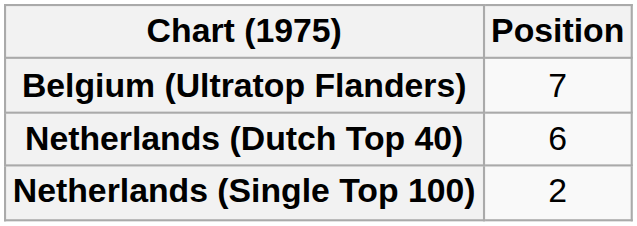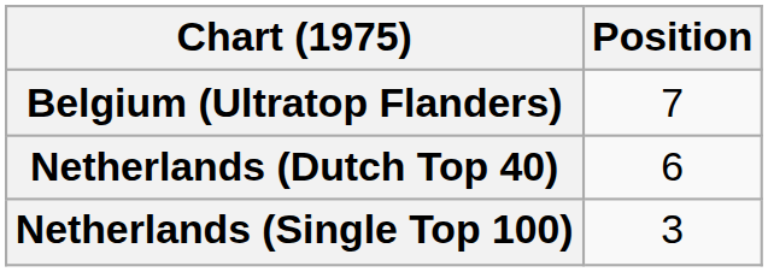Netherlands (Single Top 100) | Position: 2 -> 3
